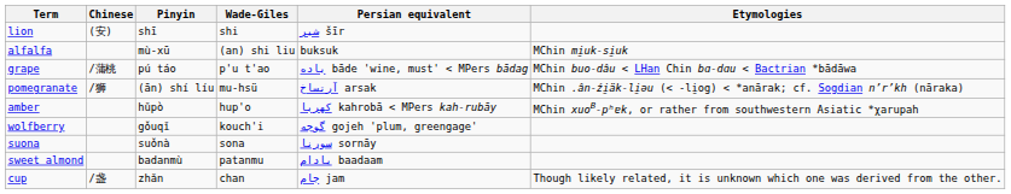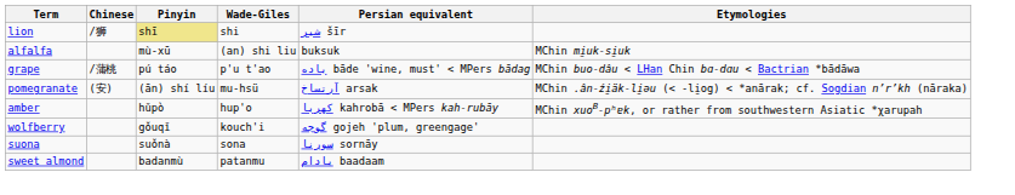lion | Chinese: (安) -> /狮
lion | Pinyin: no background -> khaki background
pomegranate | Chinese: /狮 -> (安)
- row: cup | /盏 | zhǎn | chan | جام jam | Though likely related, it is unknown which one was derived from the other.
